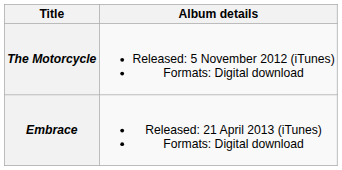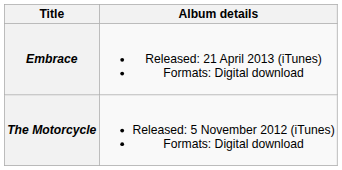rows swapped: The Motorcycle <-> Embrace
